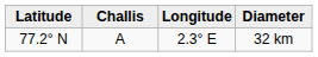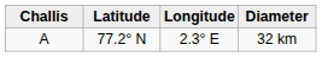columns swapped: Challis <-> Latitude
